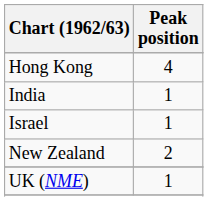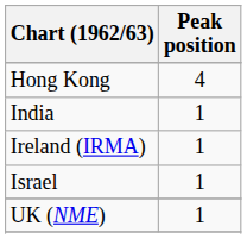+ row: Ireland (IRMA) | 1
- row: New Zealand | 2
